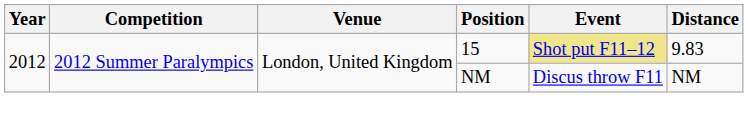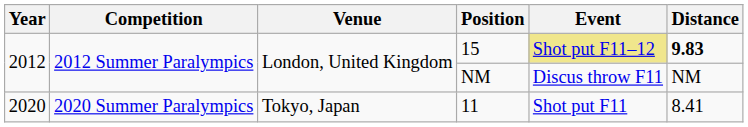15 | Distance: normal -> bold
+ row: 2020 | 2020 Summer Paralympics | Tokyo, Japan | 11 | Shot put F11 | 8.41
